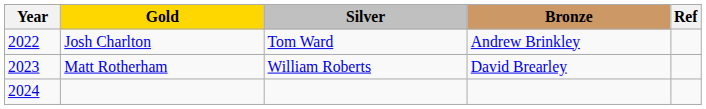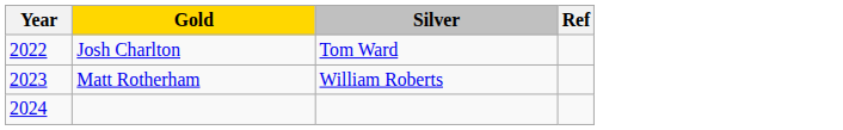- column: Bronze | Andrew Brinkley | David Brearley
